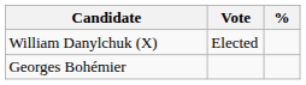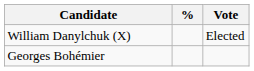columns swapped: Vote <-> %
